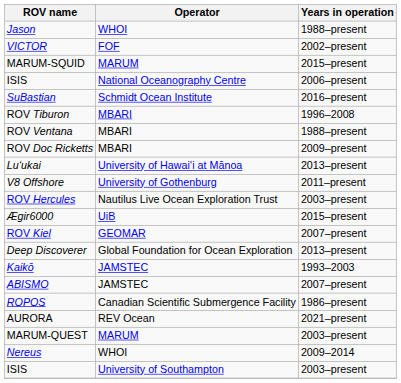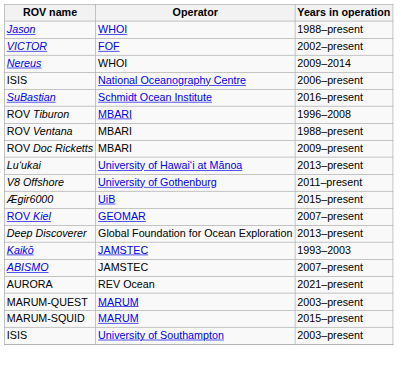rows swapped: Nereus <-> MARUM-SQUID
- row: ROV Hercules | Nautilus Live Ocean Exploration Trust | 2003–present
- row: ROPOS | Canadian Scientific Submergence Facility | 1986–present
